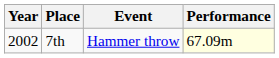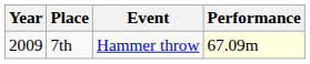7th | Year: 2002 -> 2009
